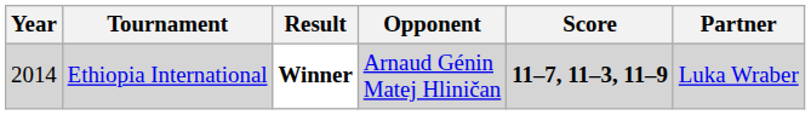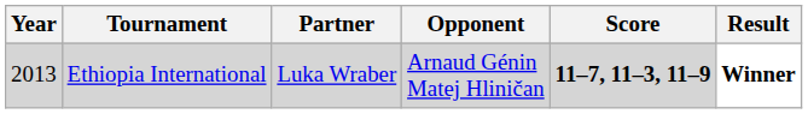columns swapped: Partner <-> Result
Ethiopia International | Year: 2014 -> 2013
